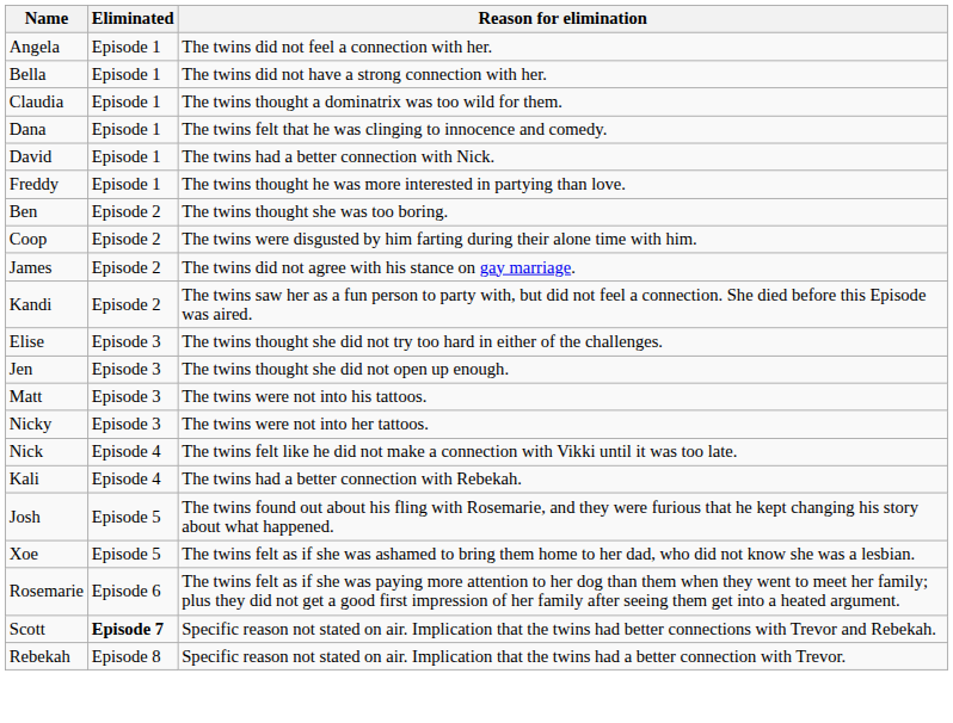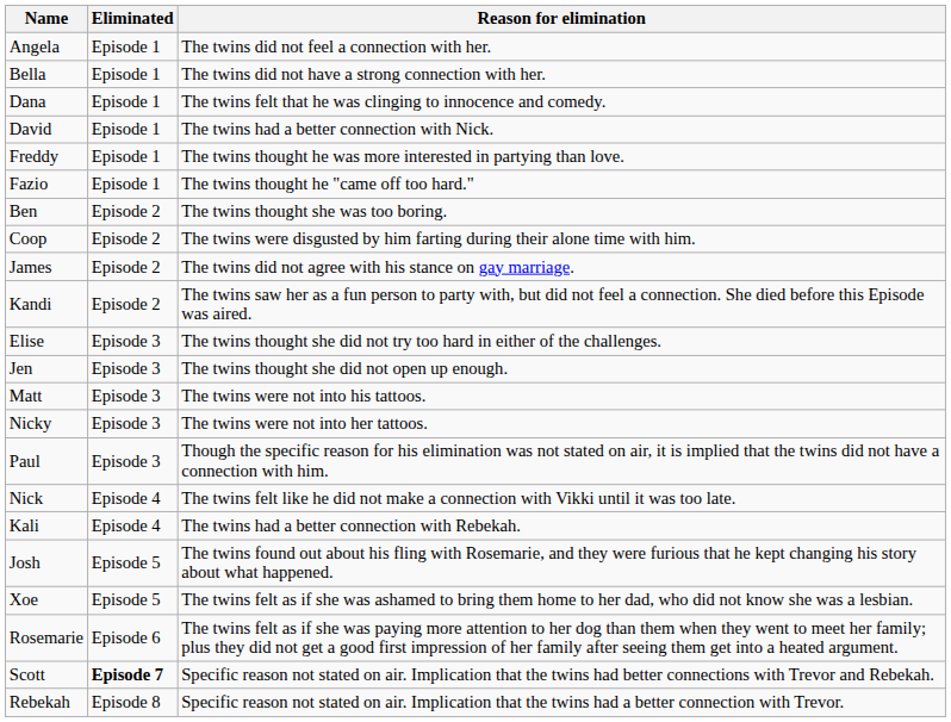- row: Claudia | Episode 1 | The twins thought a dominatrix was too wild for them.
+ row: Fazio | Episode 1 | The twins thought he "came off too hard."
+ row: Paul | Episode 3 | Though the specific reason for his elimination was not stated on air, it is implied that the twins did not have a connection with him.
